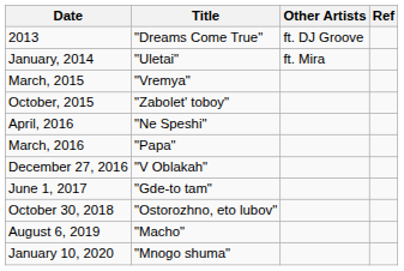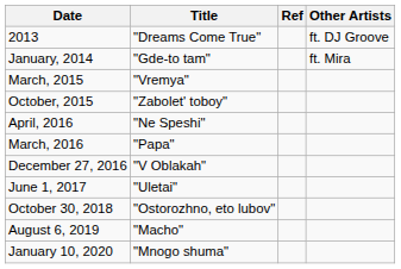columns swapped: Other Artists <-> Ref
January, 2014 | Title: "Uletai" -> "Gde-to tam"
June 1, 2017 | Title: "Gde-to tam" -> "Uletai"
